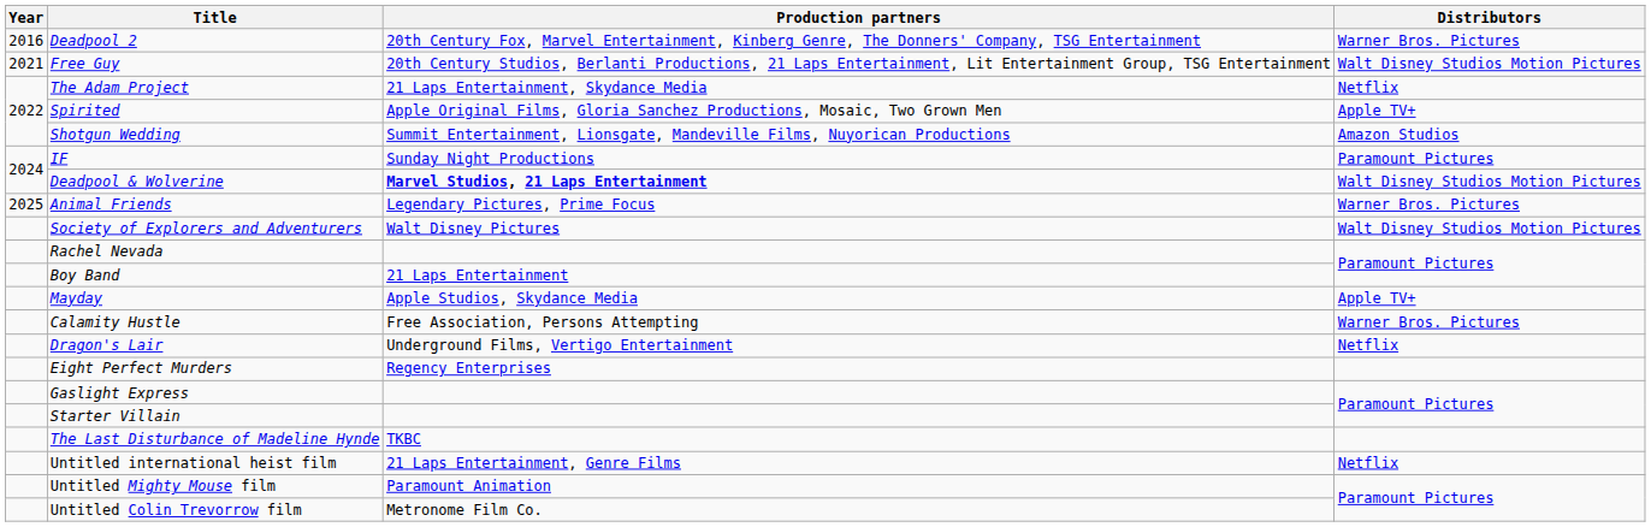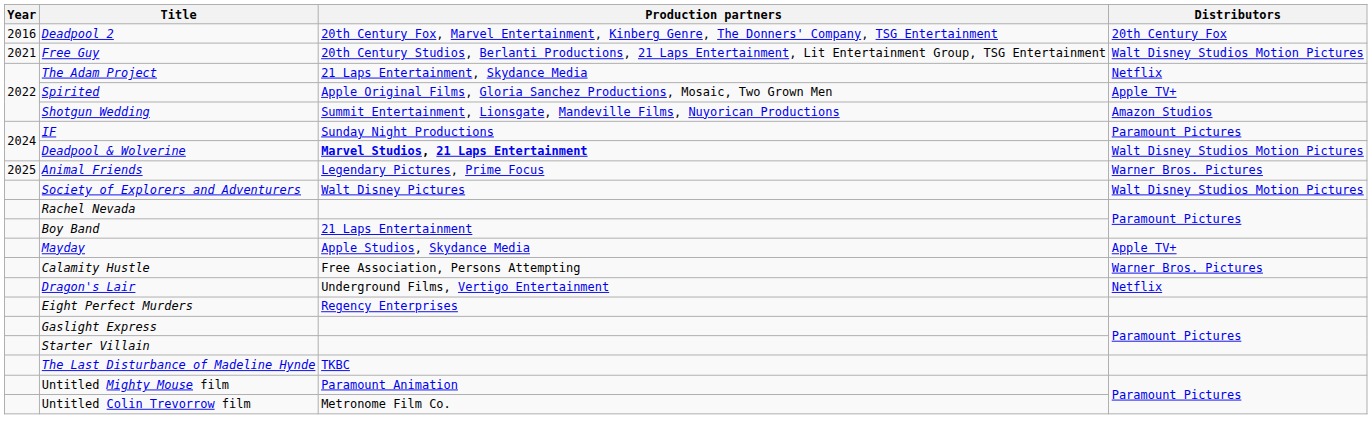Deadpool 2 | Distributors: Warner Bros. Pictures -> 20th Century Fox
- row: Untitled international heist film | 21 Laps Entertainment, Genre Films | Netflix
